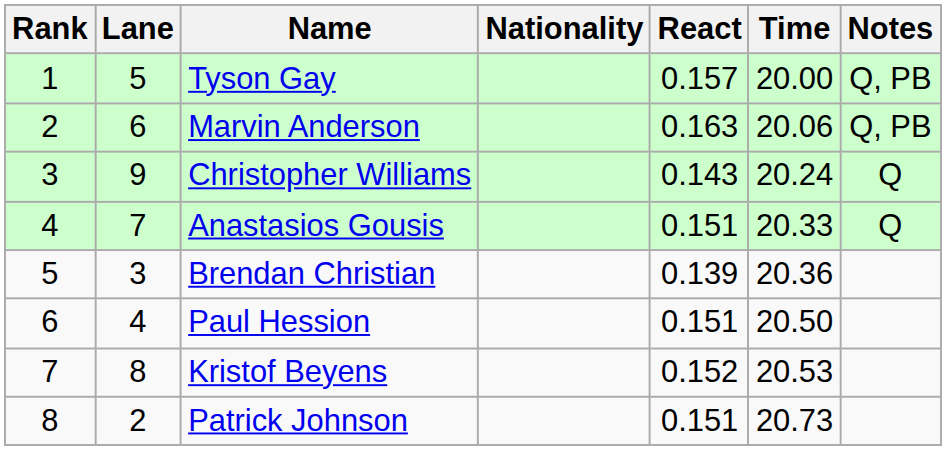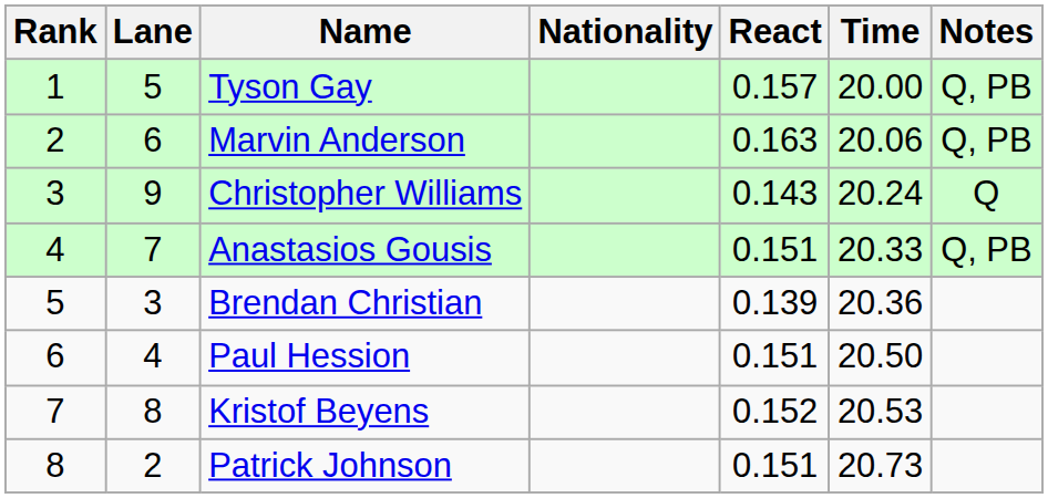Anastasios Gousis | Notes: Q -> Q, PB
